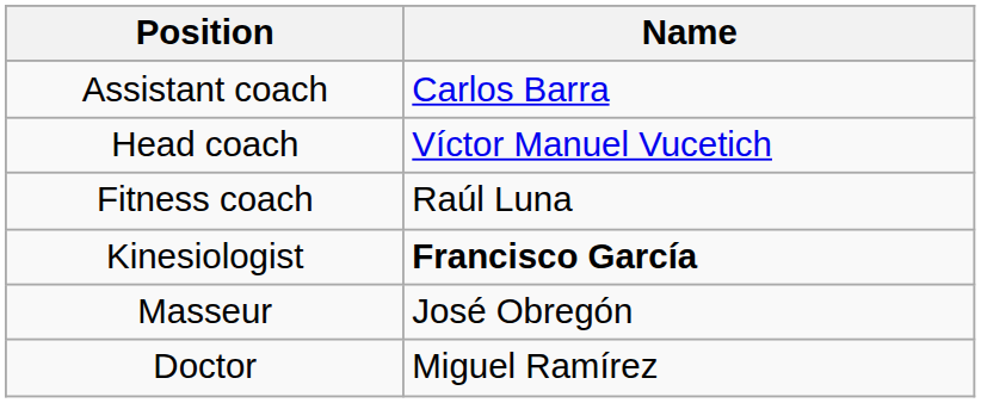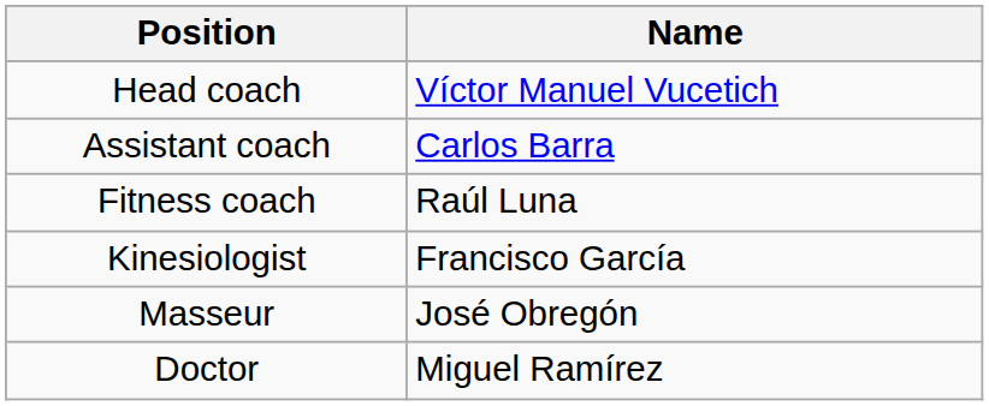rows swapped: Head coach <-> Assistant coach
Kinesiologist | Name: bold -> normal
